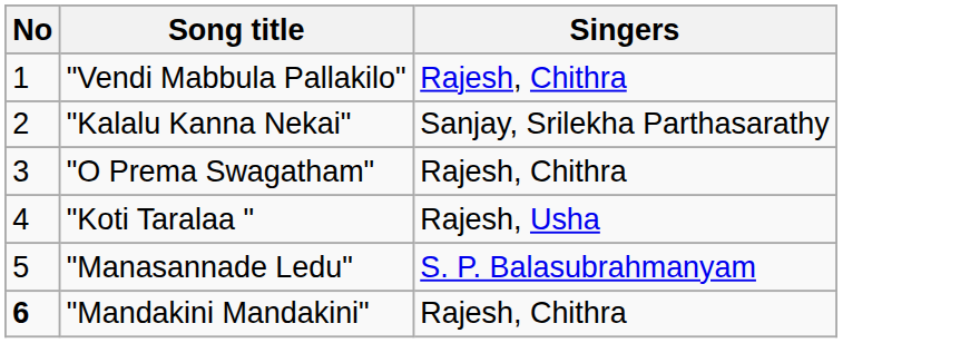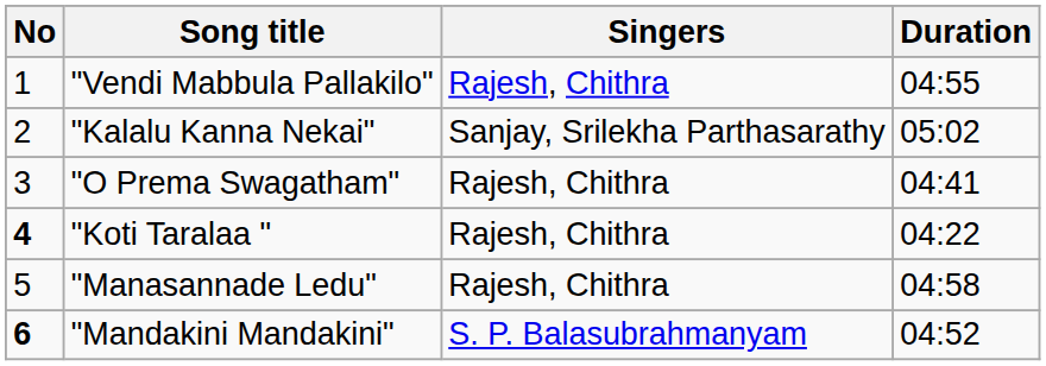+ column: Duration | 04:55 | 05:02 | 04:41 | 04:22 | 04:58 | 04:52
"Koti Taralaa " | No: normal -> bold
"Koti Taralaa " | Singers: Rajesh, Usha -> Rajesh, Chithra
"Manasannade Ledu" | Singers: S. P. Balasubrahmanyam -> Rajesh, Chithra
"Mandakini Mandakini" | Singers: Rajesh, Chithra -> S. P. Balasubrahmanyam
